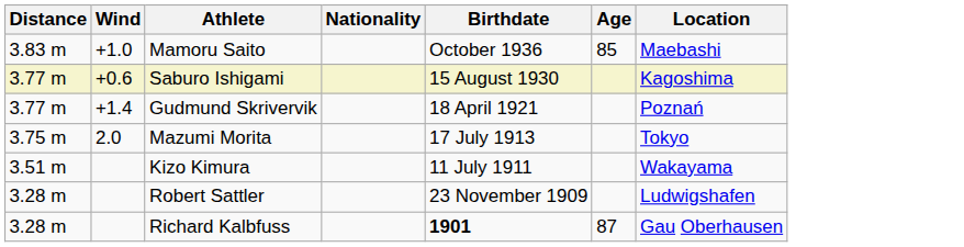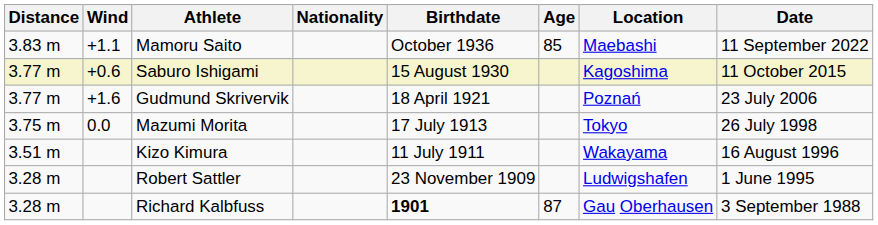+ column: Date | 11 September 2022 | 11 October 2015 | 23 July 2006 | 26 July 1998 | 16 August 1996 | 1 June 1995 | 3 September 1988
Mamoru Saito | Wind: +1.0 -> +1.1
Gudmund Skrivervik | Wind: +1.4 -> +1.6
Mazumi Morita | Wind: 2.0 -> 0.0
